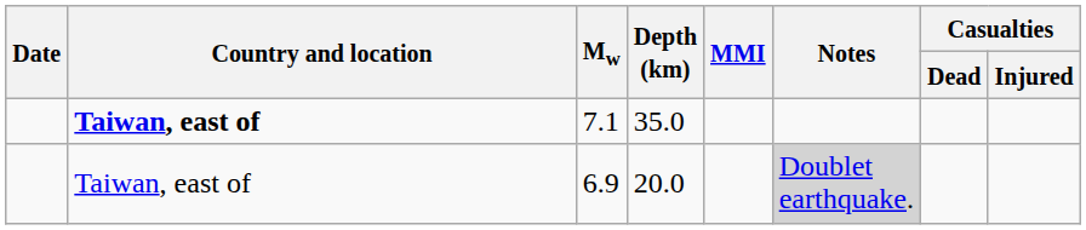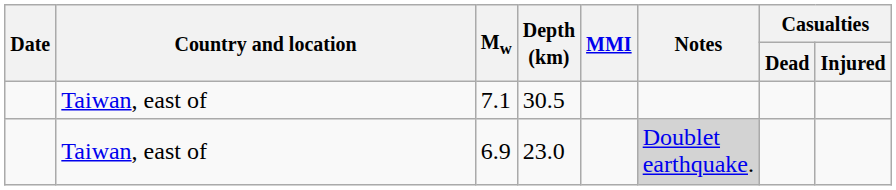7.1 | Country and location: bold -> normal
7.1 | Depth (km): 35.0 -> 30.5
6.9 | Depth (km): 20.0 -> 23.0
